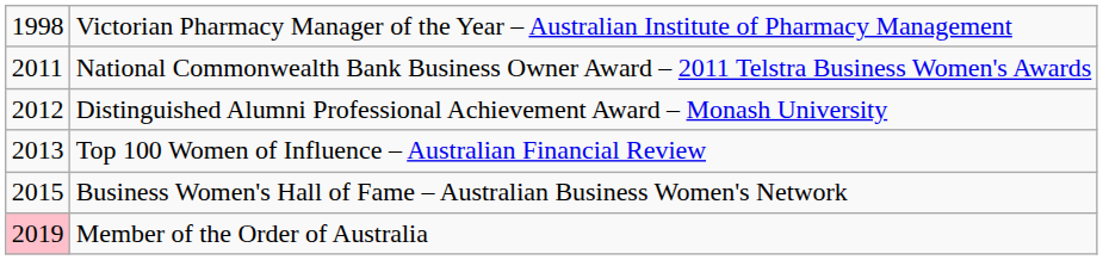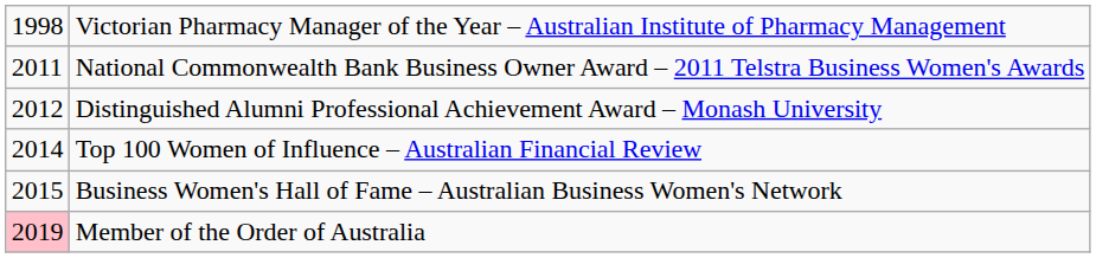Top 100 Women of Influence – Australian Financial Review | column 1: 2013 -> 2014
